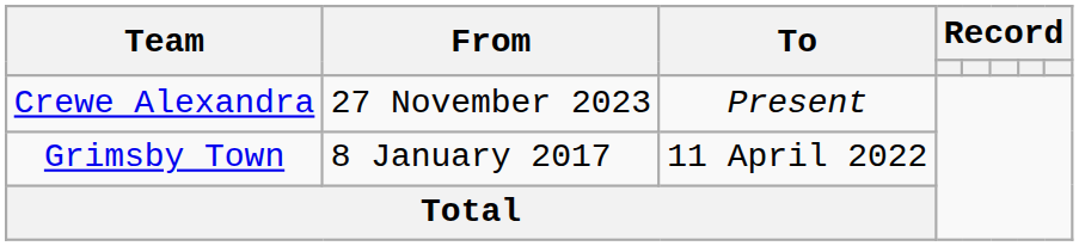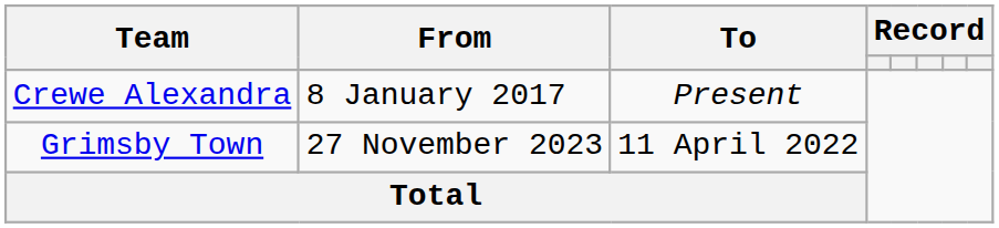Crewe Alexandra | From: 27 November 2023 -> 8 January 2017
Grimsby Town | From: 8 January 2017 -> 27 November 2023
